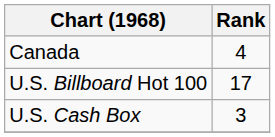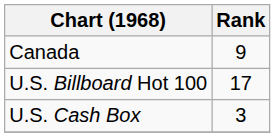Canada | Rank: 4 -> 9
